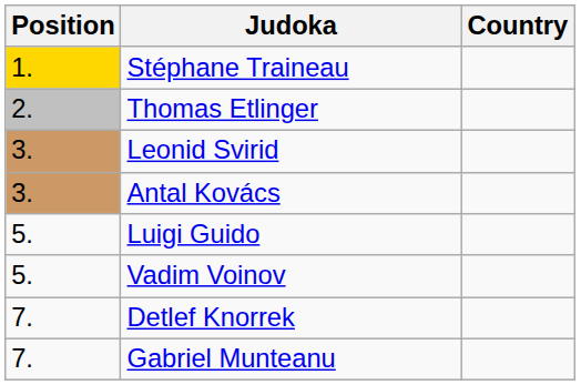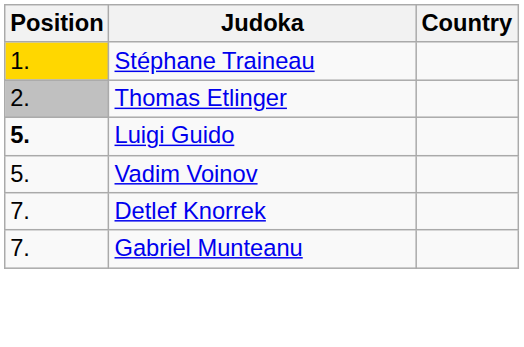- row: 3. | Leonid Svirid
- row: 3. | Antal Kovács
Luigi Guido | Position: normal -> bold
